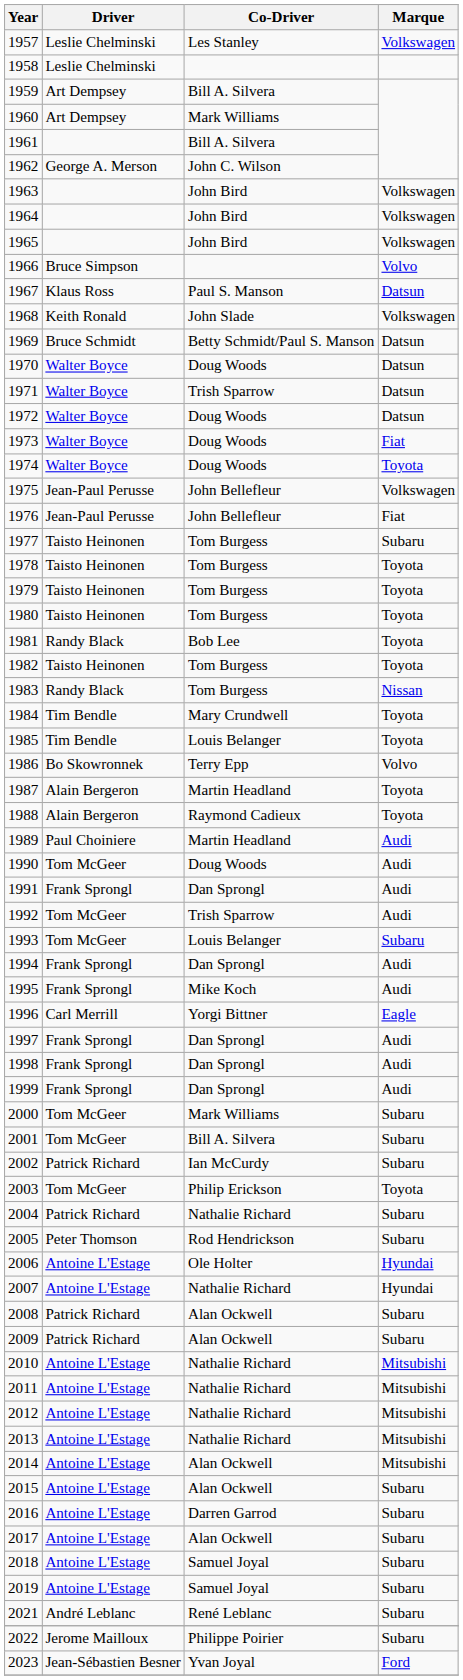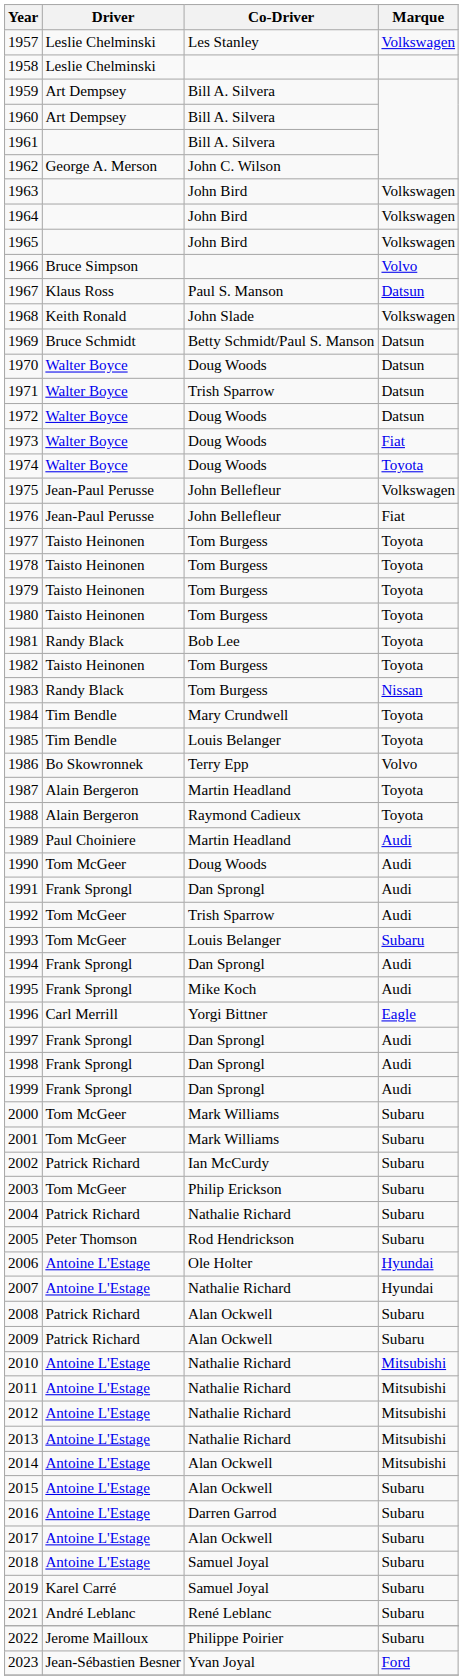1960 | Co-Driver: Mark Williams -> Bill A. Silvera
1977 | Marque: Subaru -> Toyota
2001 | Co-Driver: Bill A. Silvera -> Mark Williams
2003 | Marque: Toyota -> Subaru
2019 | Driver: Antoine L'Estage -> Karel Carré
